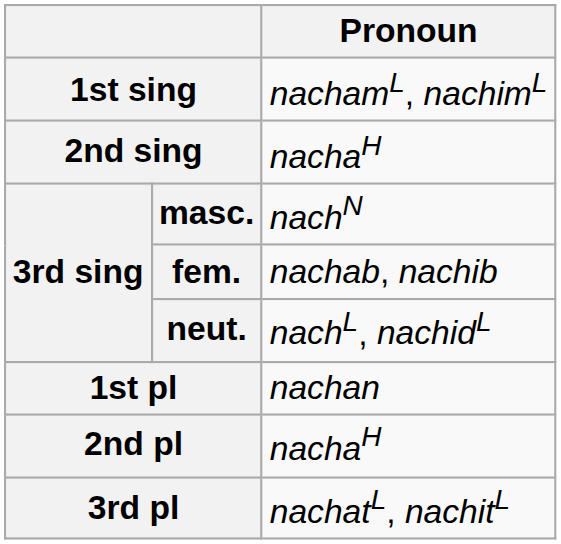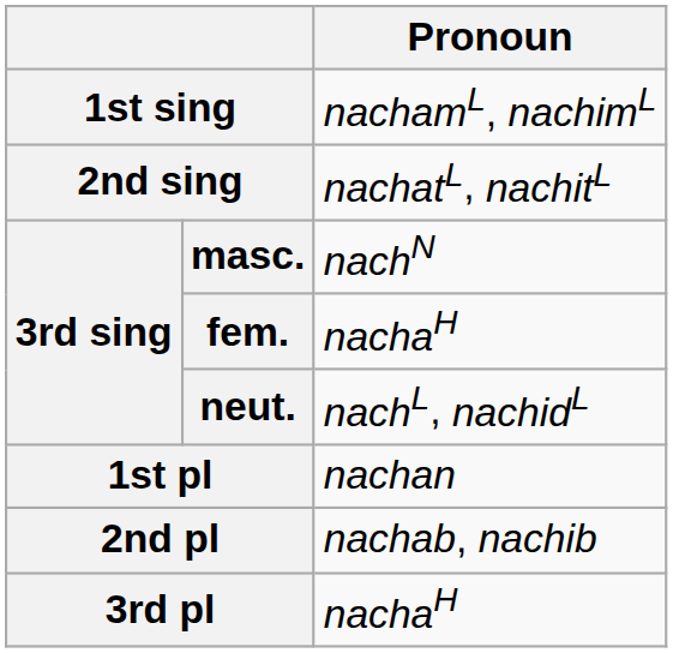2nd sing | Pronoun: nachaH -> nachatL, nachitL
fem. | Pronoun: nachab, nachib -> nachaH
2nd pl | Pronoun: nachaH -> nachab, nachib
3rd pl | Pronoun: nachatL, nachitL -> nachaH
